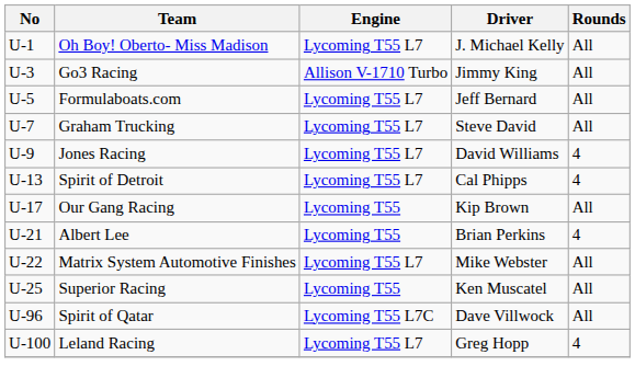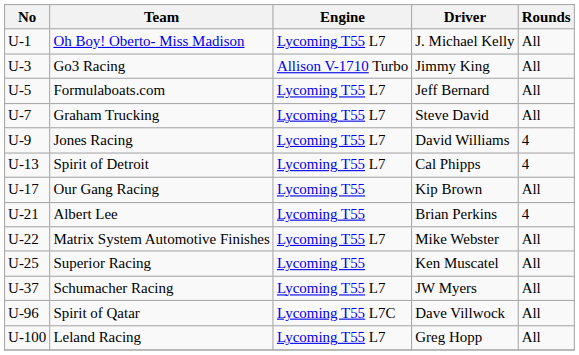+ row: U-37 | Schumacher Racing | Lycoming T55 L7 | JW Myers | All
Leland Racing | Rounds: 4 -> All
